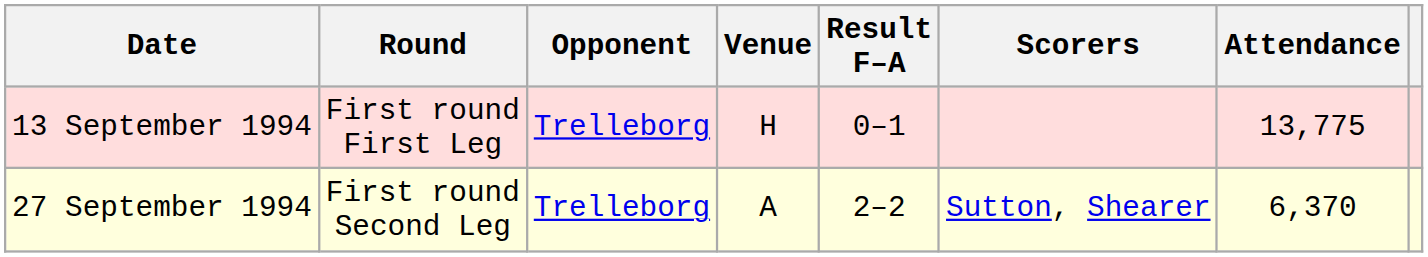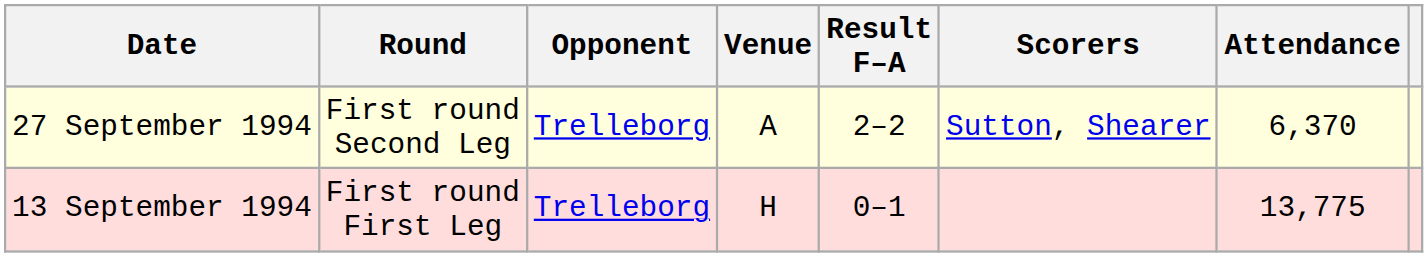rows swapped: 13 September 1994 <-> 27 September 1994
